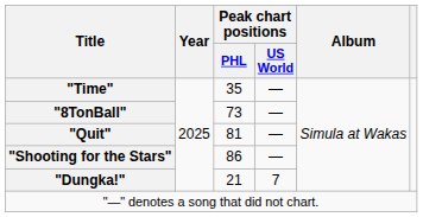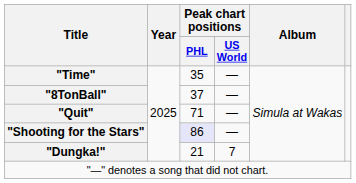"8TonBall" | Peak chart positions / PHL: 73 -> 37
"Quit" | Peak chart positions / PHL: 81 -> 71
"Shooting for the Stars" | Peak chart positions / PHL: no background -> lavender background
